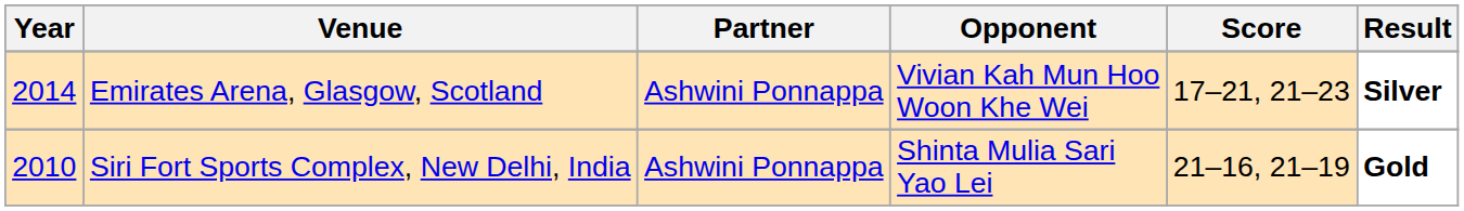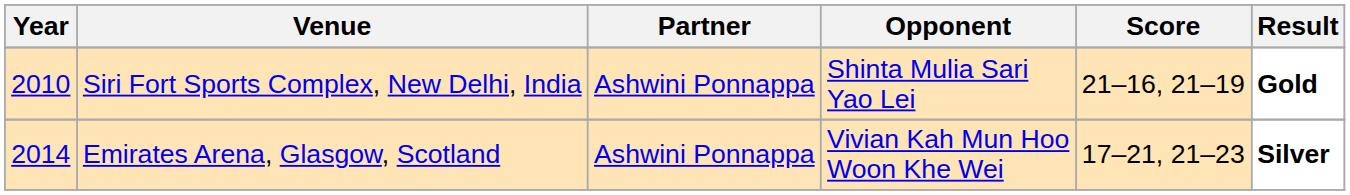rows swapped: Emirates Arena, Glasgow, Scotland <-> Siri Fort Sports Complex, New Delhi, India
